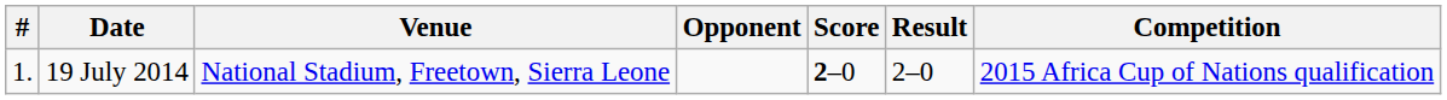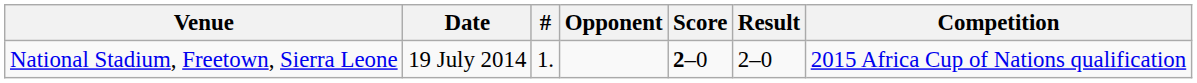columns swapped: # <-> Venue
